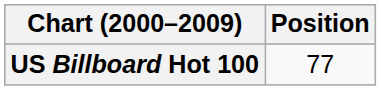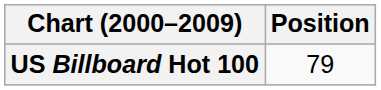US Billboard Hot 100 | Position: 77 -> 79
